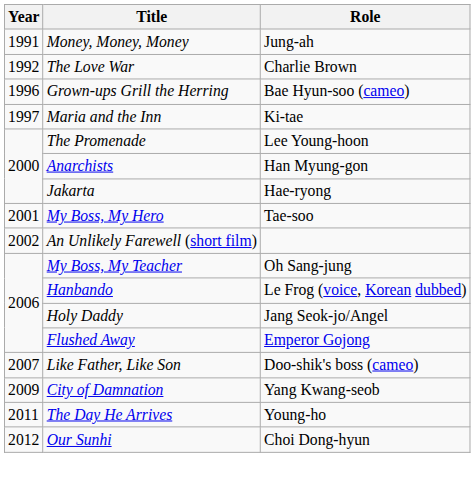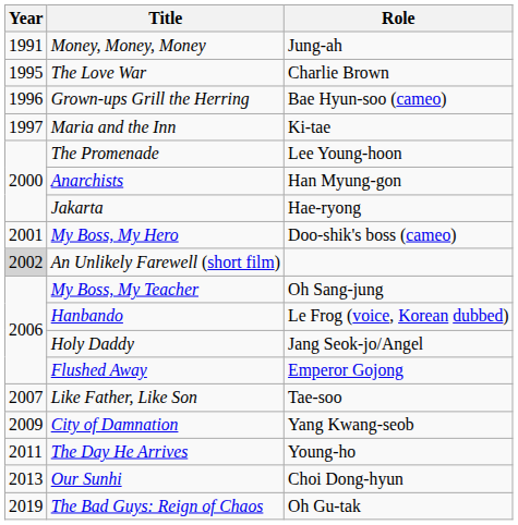The Love War | Year: 1992 -> 1995
My Boss, My Hero | Role: Tae-soo -> Doo-shik's boss (cameo)
An Unlikely Farewell (short film) | Year: no background -> lightgrey background
Like Father, Like Son | Role: Doo-shik's boss (cameo) -> Tae-soo
Our Sunhi | Year: 2012 -> 2013
+ row: 2019 | The Bad Guys: Reign of Chaos | Oh Gu-tak
